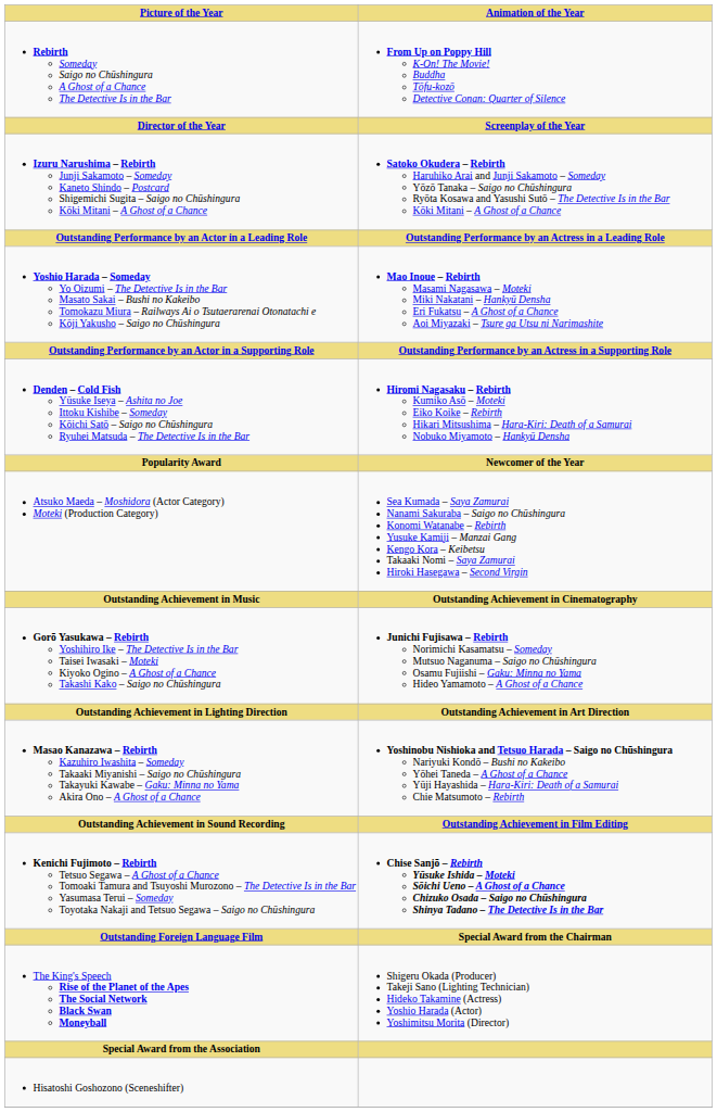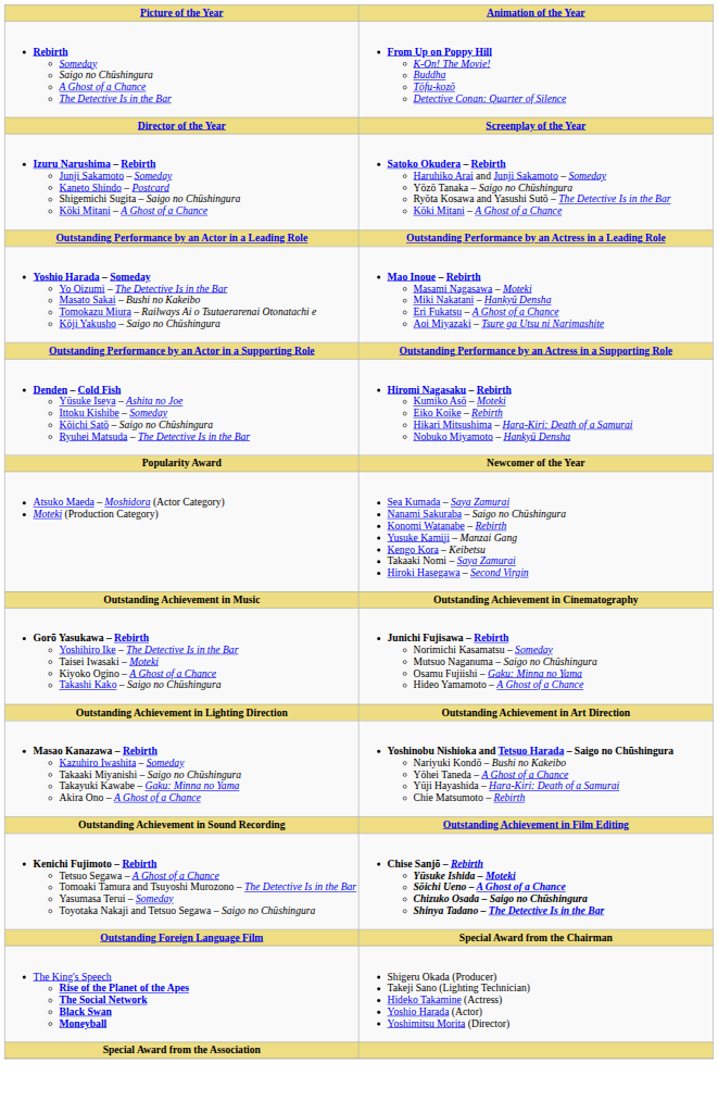- row: Hisatoshi Goshozono (Sceneshifter)
